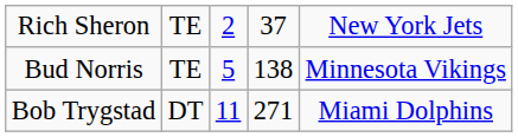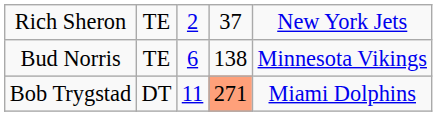Bud Norris | column 3: 5 -> 6
Bob Trygstad | column 4: no background -> lightsalmon background
